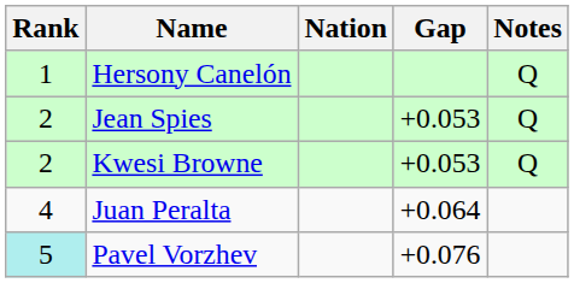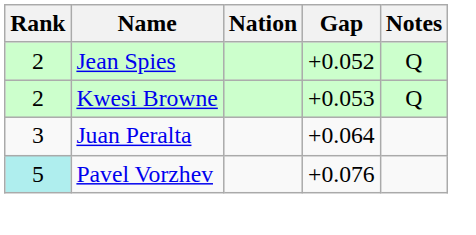- row: 1 | Hersony Canelón | Q
Jean Spies | Gap: +0.053 -> +0.052
Juan Peralta | Rank: 4 -> 3
